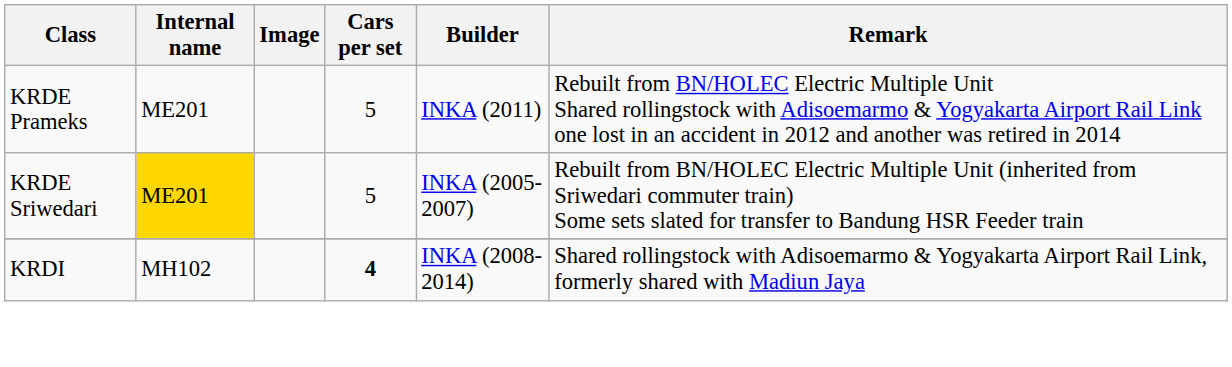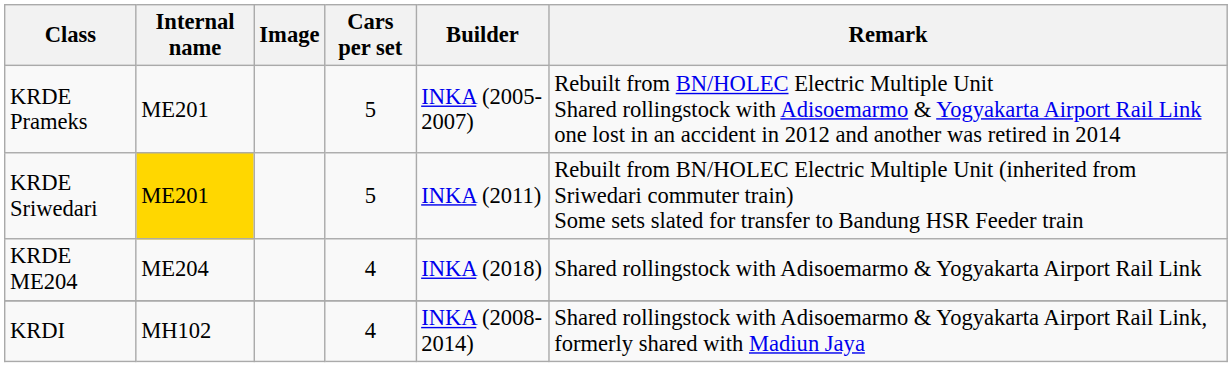KRDE Prameks | Builder: INKA (2011) -> INKA (2005-2007)
KRDE Sriwedari | Builder: INKA (2005-2007) -> INKA (2011)
+ row: KRDE ME204 | ME204 | 4 | INKA (2018) | Shared rollingstock with Adisoemarmo & Yogyakarta Airport Rail Link
KRDI | Cars per set: bold -> normal
